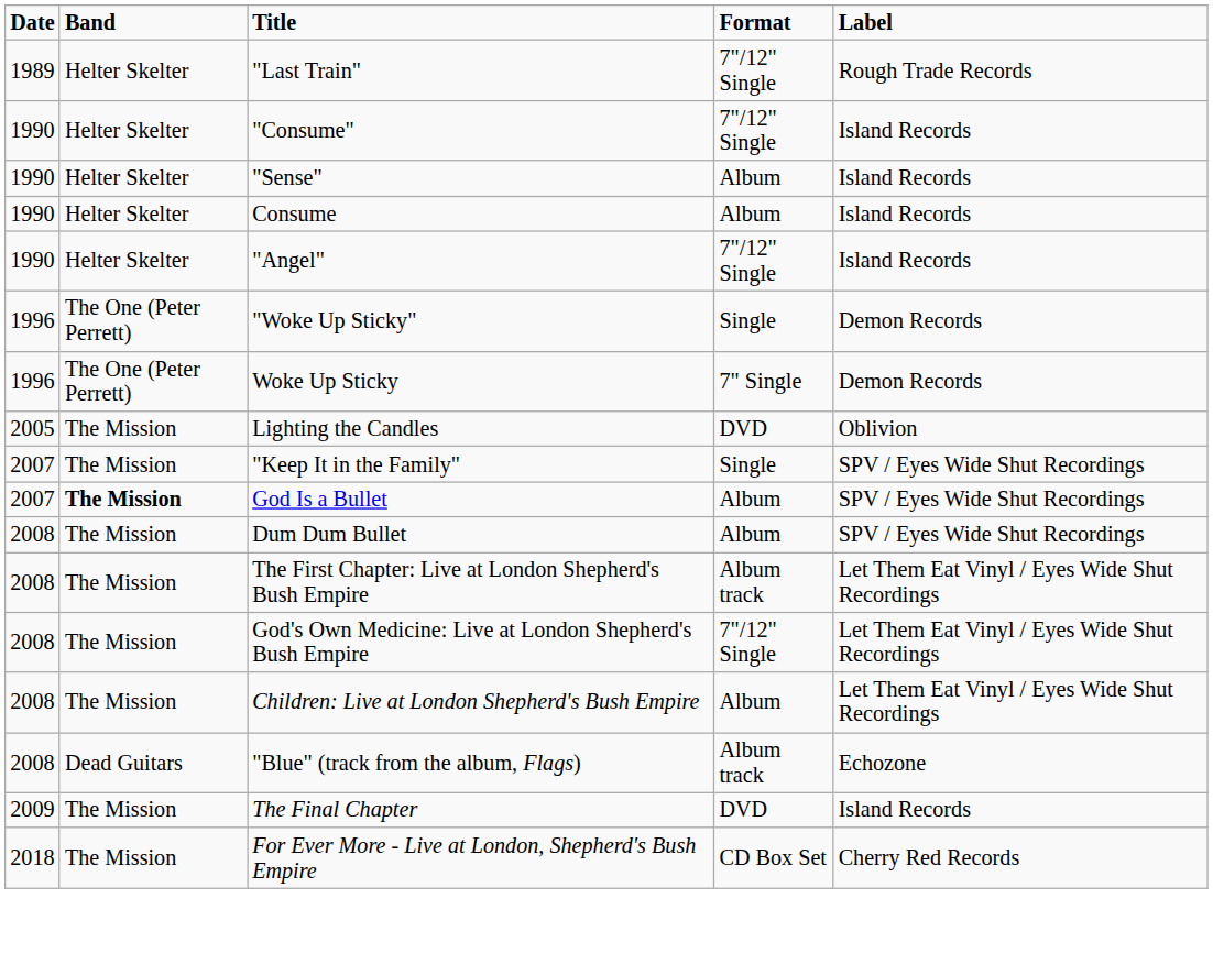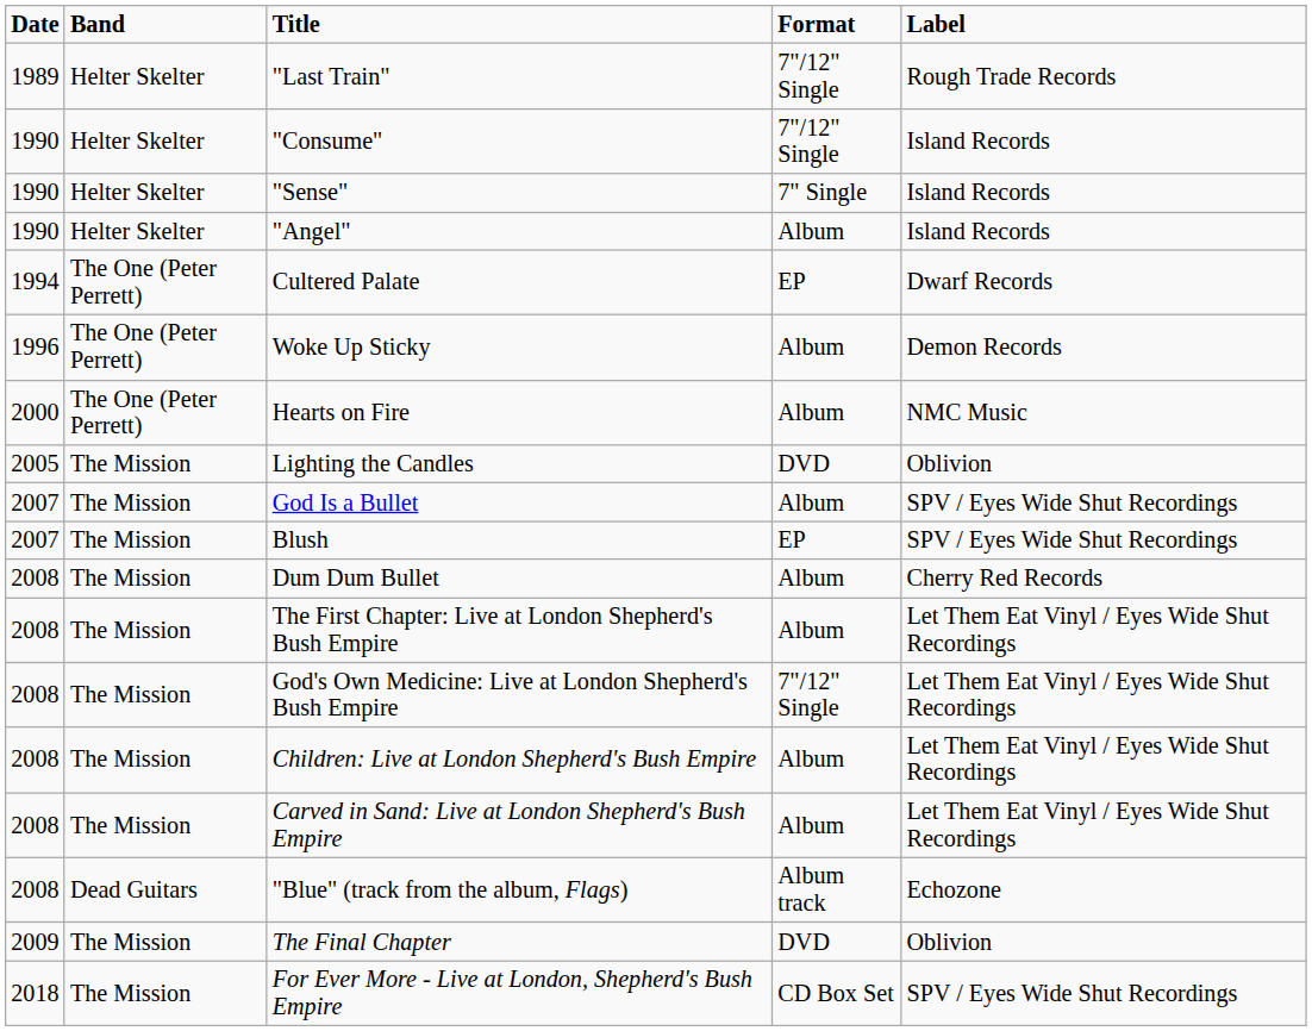"Sense" | Format: Album -> 7" Single
- row: 1990 | Helter Skelter | Consume | Album | Island Records
"Angel" | Format: 7"/12" Single -> Album
+ row: 1994 | The One (Peter Perrett) | Cultered Palate | EP | Dwarf Records
- row: 1996 | The One (Peter Perrett) | "Woke Up Sticky" | Single | Demon Records
Woke Up Sticky | Format: 7" Single -> Album
+ row: 2000 | The One (Peter Perrett) | Hearts on Fire | Album | NMC Music
- row: 2007 | The Mission | "Keep It in the Family" | Single | SPV / Eyes Wide Shut Recordings
God Is a Bullet | Band: bold -> normal
+ row: 2007 | The Mission | Blush | EP | SPV / Eyes Wide Shut Recordings
Dum Dum Bullet | Label: SPV / Eyes Wide Shut Recordings -> Cherry Red Records
The First Chapter: Live at London Shepherd's Bush Empire | Format: Album track -> Album
+ row: 2008 | The Mission | Carved in Sand: Live at London Shepherd's Bush Empire | Album | Let Them Eat Vinyl / Eyes Wide Shut Recordings
The Final Chapter | Label: Island Records -> Oblivion
For Ever More - Live at London, Shepherd's Bush Empire | Label: Cherry Red Records -> SPV / Eyes Wide Shut Recordings
